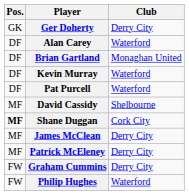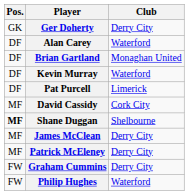Pat Purcell | Club: Waterford -> Limerick
David Cassidy | Club: Shelbourne -> Cork City
Shane Duggan | Club: Cork City -> Shelbourne
